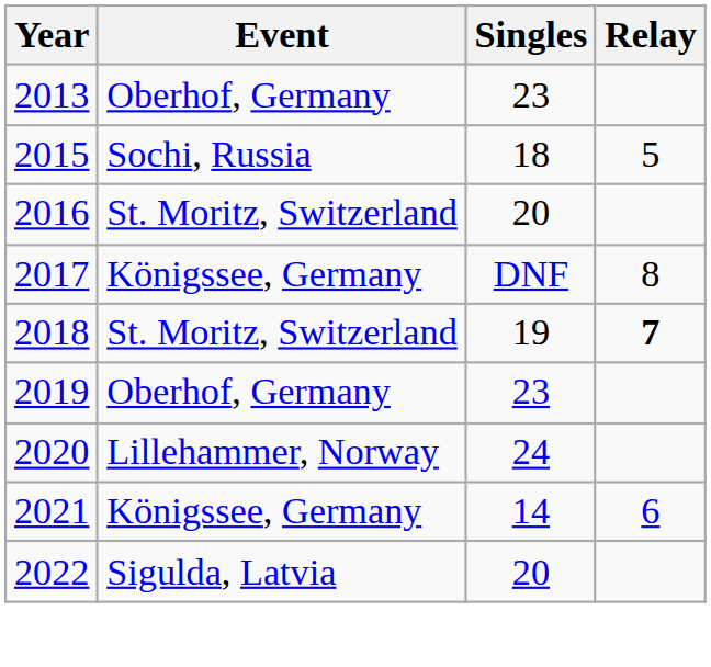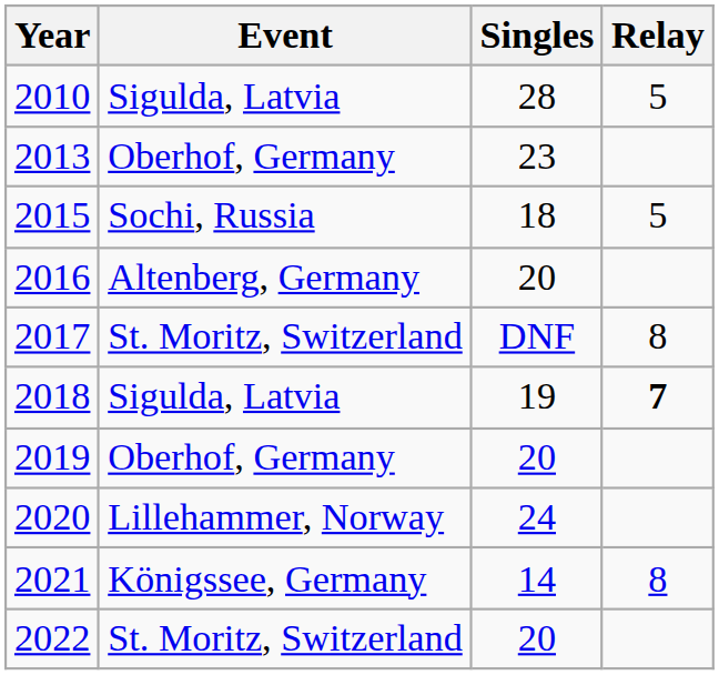+ row: 2010 | Sigulda, Latvia | 28 | 5
2016 | Event: St. Moritz, Switzerland -> Altenberg, Germany
2017 | Event: Königssee, Germany -> St. Moritz, Switzerland
2018 | Event: St. Moritz, Switzerland -> Sigulda, Latvia
2019 | Singles: 23 -> 20
2021 | Relay: 6 -> 8
2022 | Event: Sigulda, Latvia -> St. Moritz, Switzerland
